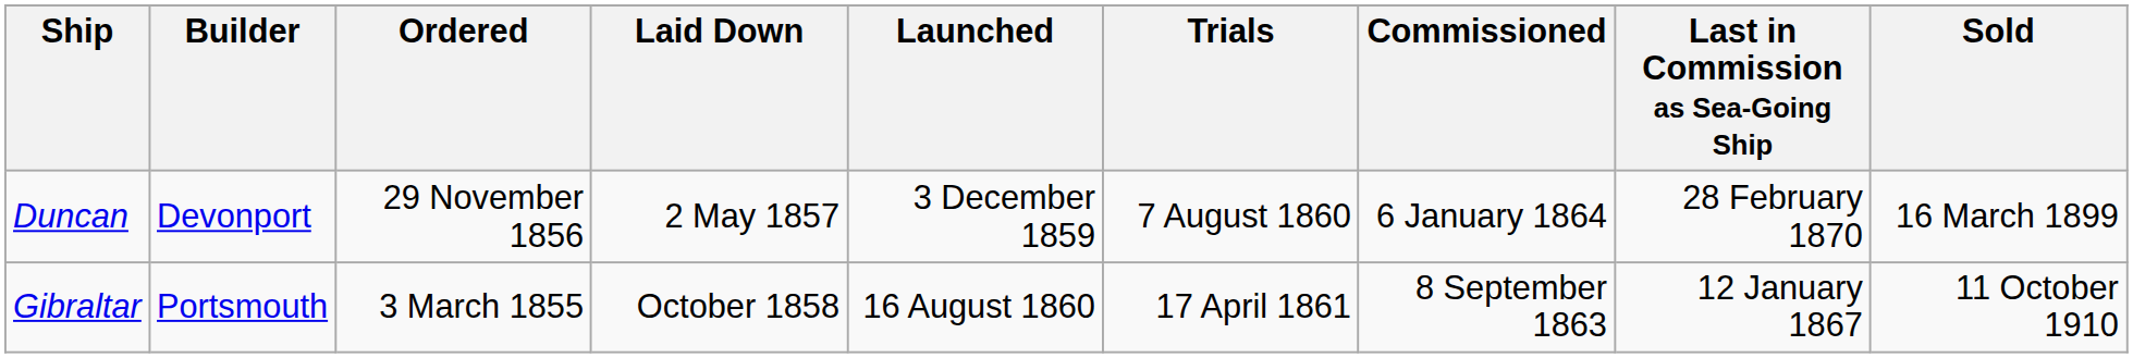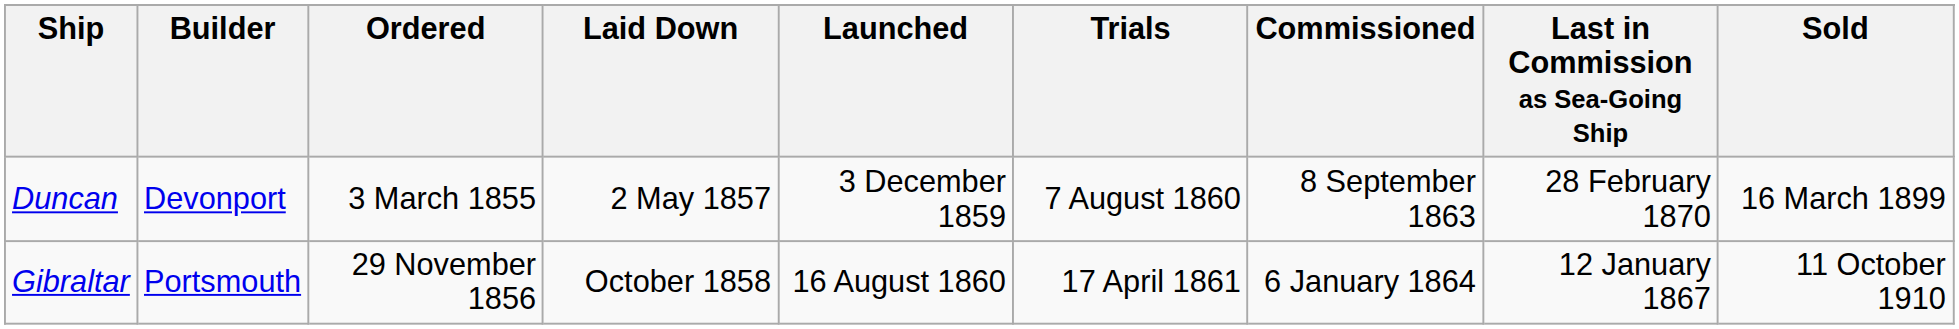Duncan | Ordered: 29 November 1856 -> 3 March 1855
Duncan | Commissioned: 6 January 1864 -> 8 September 1863
Gibraltar | Ordered: 3 March 1855 -> 29 November 1856
Gibraltar | Commissioned: 8 September 1863 -> 6 January 1864
